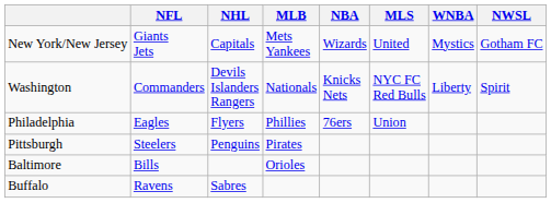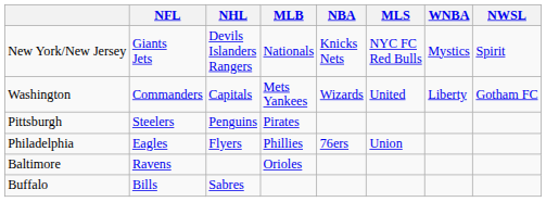New York/New Jersey | NHL: Capitals -> Devils Islanders Rangers
New York/New Jersey | MLB: Mets Yankees -> Nationals
New York/New Jersey | NBA: Wizards -> Knicks Nets
New York/New Jersey | MLS: United -> NYC FC Red Bulls
New York/New Jersey | NWSL: Gotham FC -> Spirit
Washington | NHL: Devils Islanders Rangers -> Capitals
Washington | MLB: Nationals -> Mets Yankees
Washington | NBA: Knicks Nets -> Wizards
Washington | MLS: NYC FC Red Bulls -> United
Washington | NWSL: Spirit -> Gotham FC
rows swapped: Philadelphia <-> Pittsburgh
Baltimore | NFL: Bills -> Ravens
Buffalo | NFL: Ravens -> Bills
